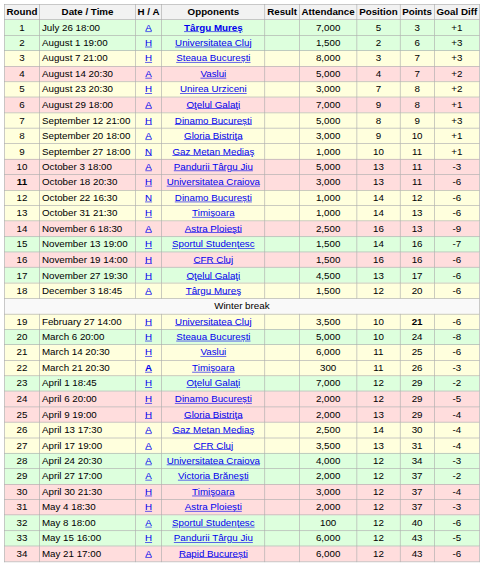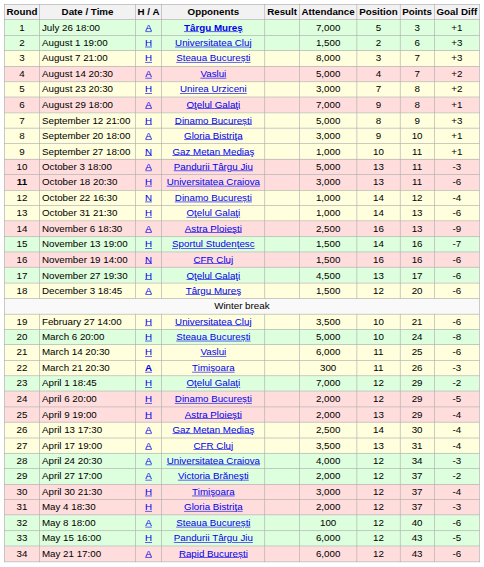October 22 16:30 | Goal Diff: -6 -> -4
October 31 21:30 | Opponents: Timişoara -> Oţelul Galaţi
November 19 14:00 | H / A: H -> N
February 27 14:00 | Points: bold -> normal
April 9 19:00 | Opponents: Gloria Bistriţa -> Astra Ploieşti
May 4 18:30 | Opponents: Astra Ploieşti -> Gloria Bistriţa
May 8 18:00 | Opponents: Sportul Studenţesc -> Steaua București
